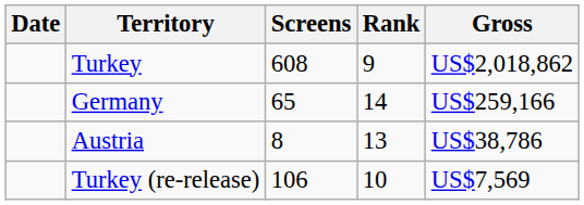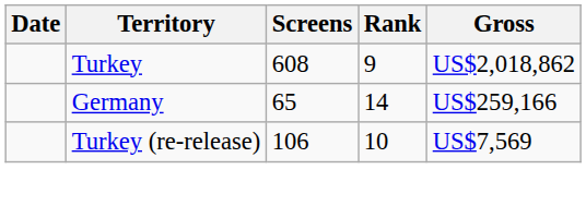- row: Austria | 8 | 13 | US$38,786
